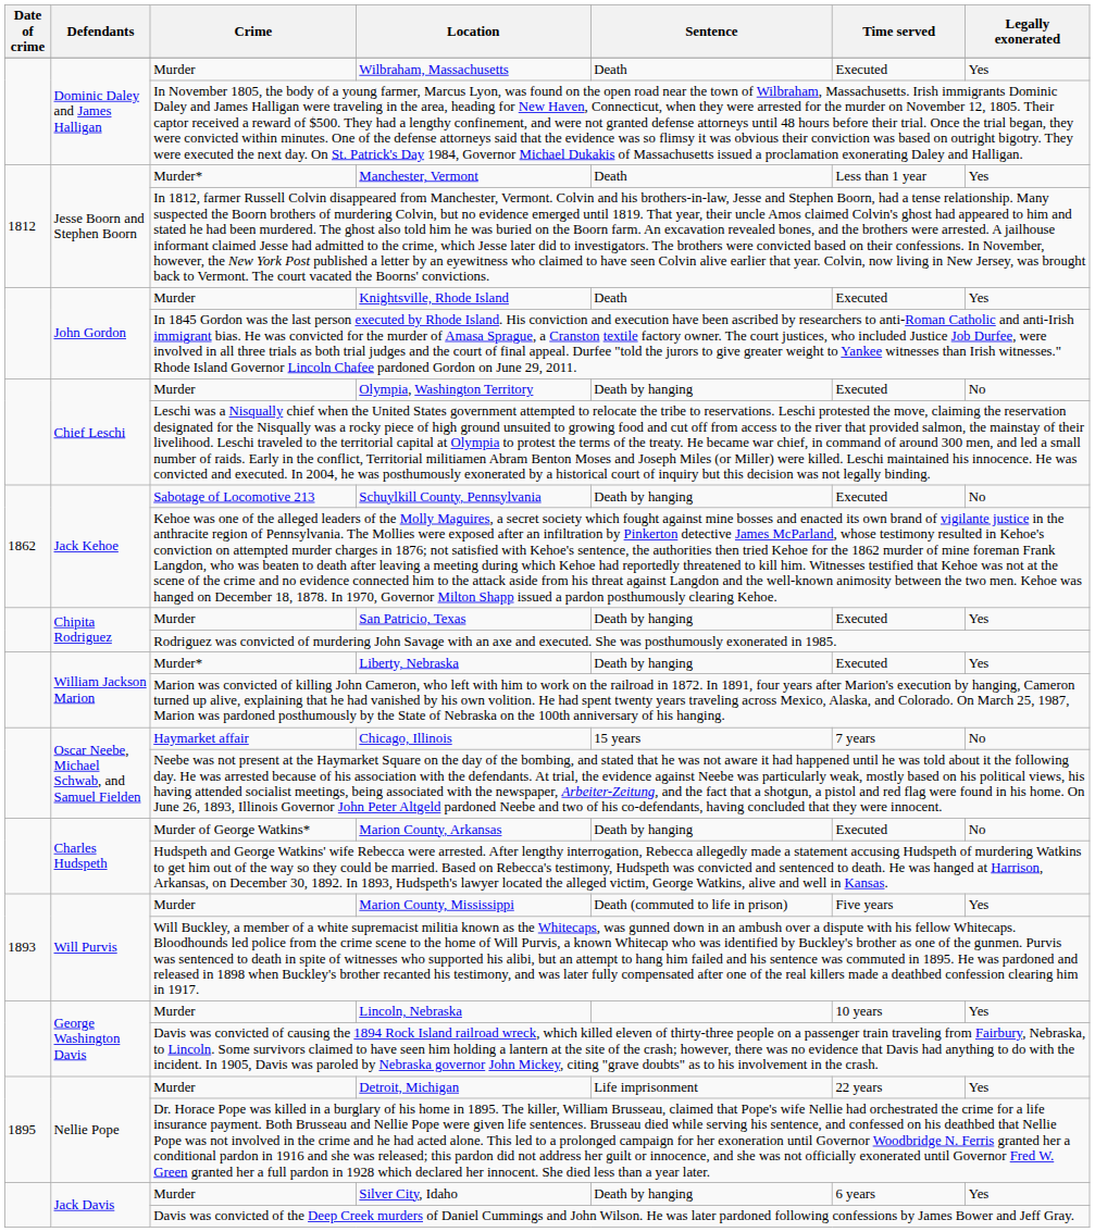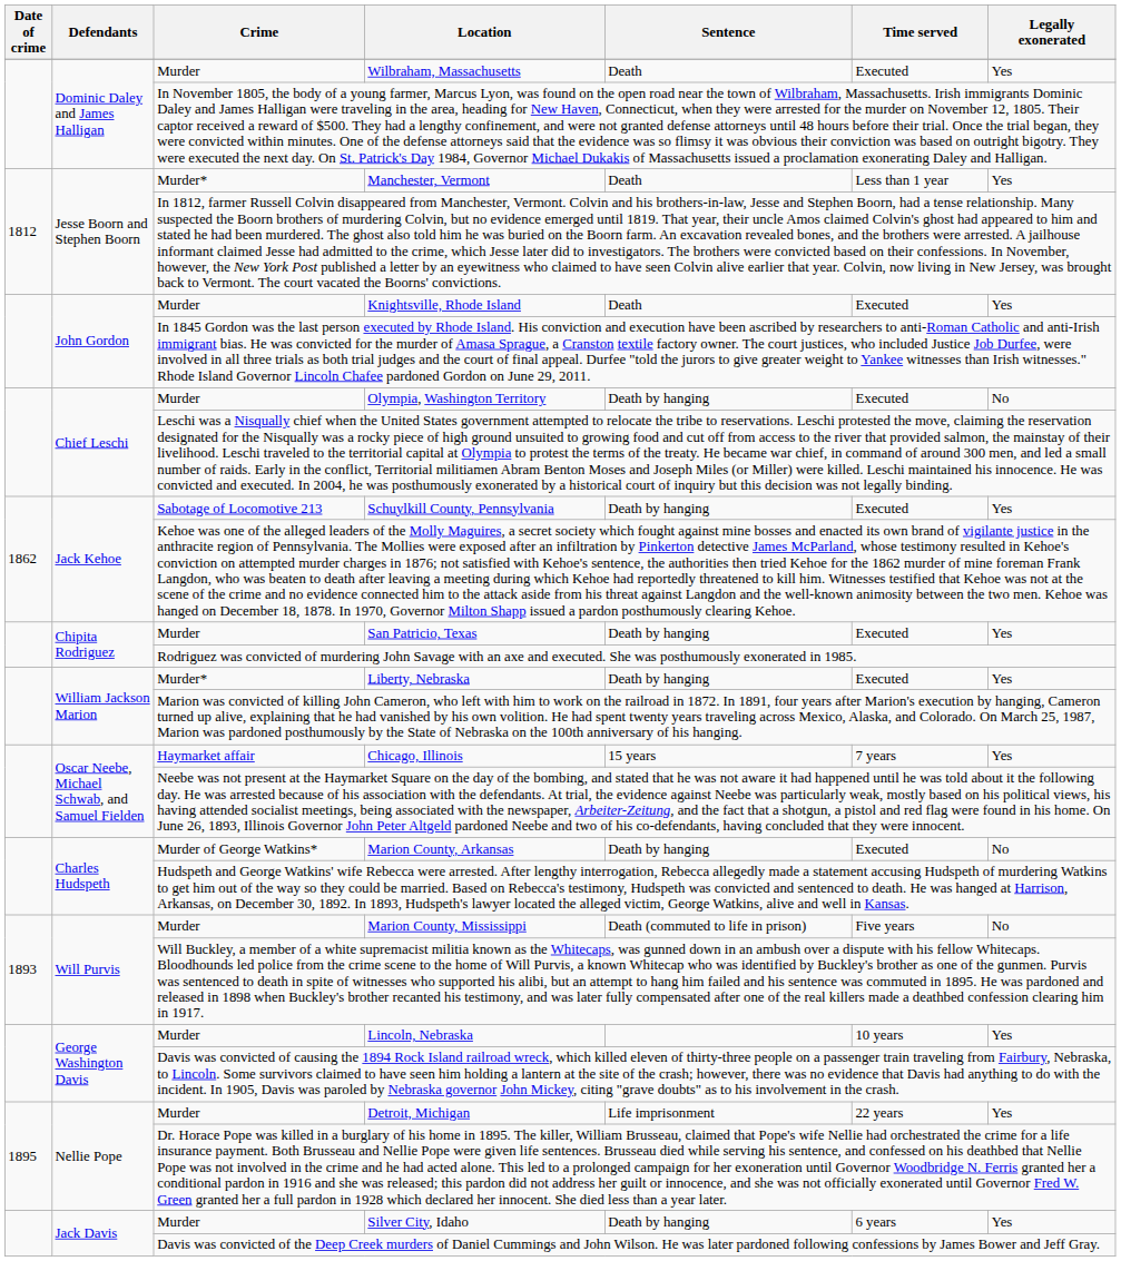Schuylkill County, Pennsylvania | Legally exonerated: No -> Yes
Chicago, Illinois | Legally exonerated: No -> Yes
Marion County, Mississippi | Legally exonerated: Yes -> No
